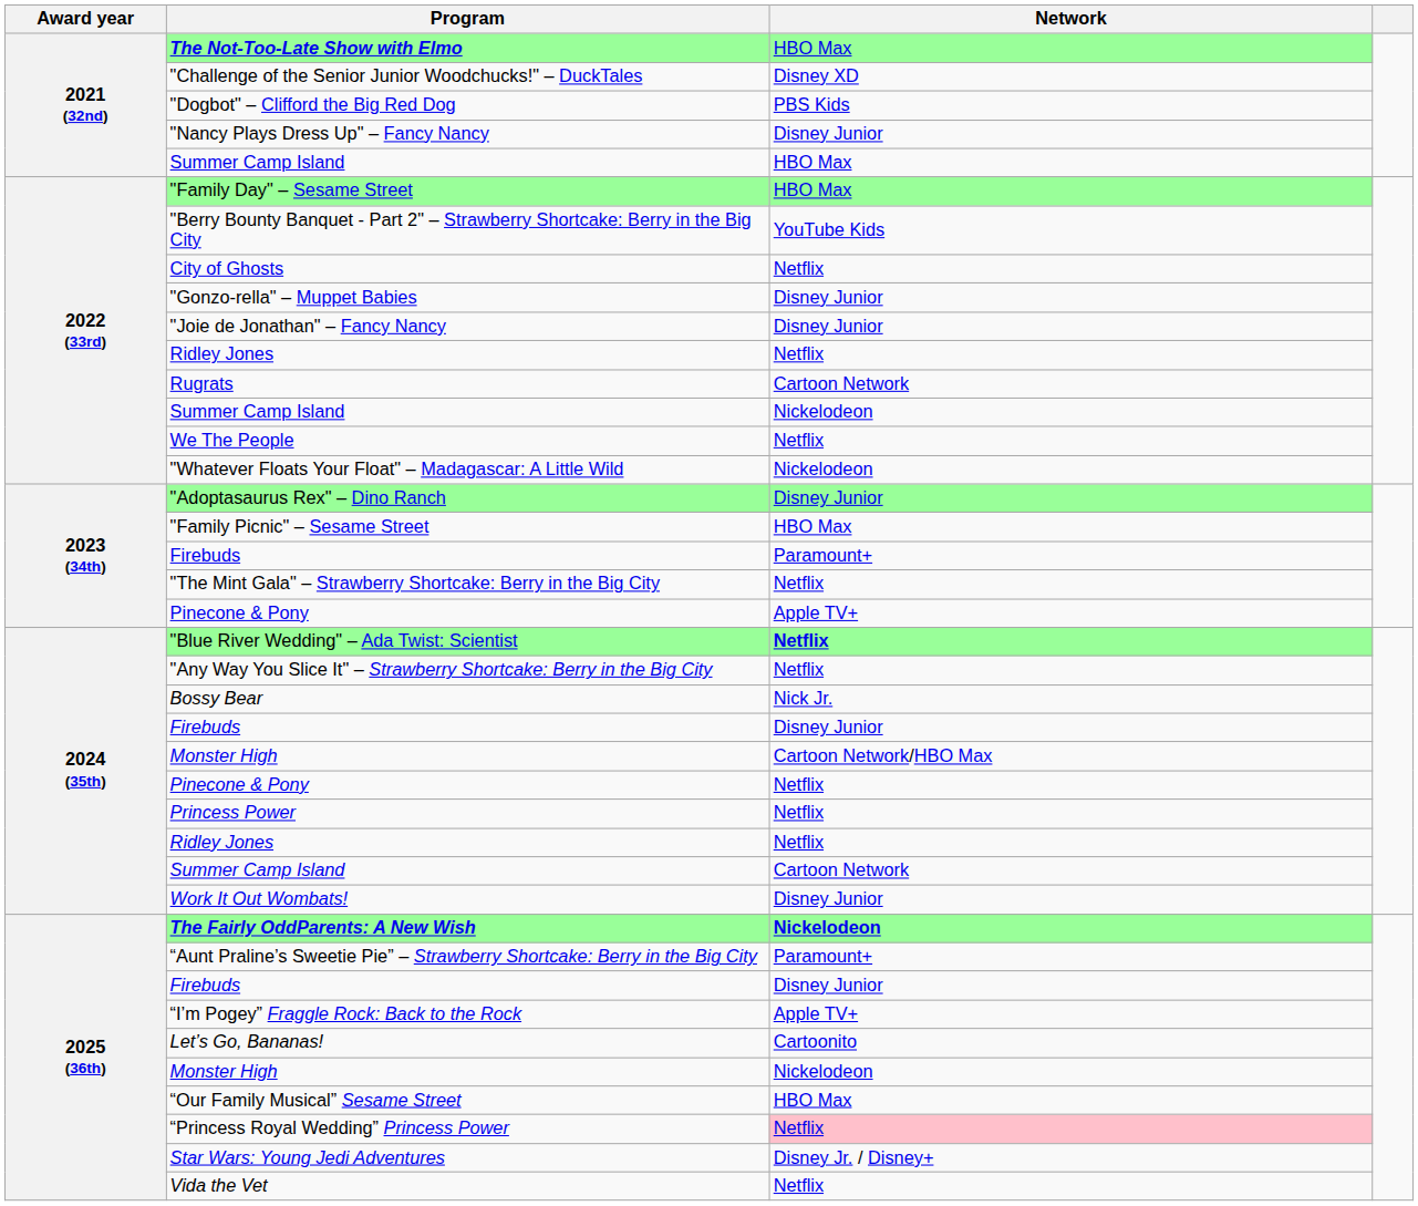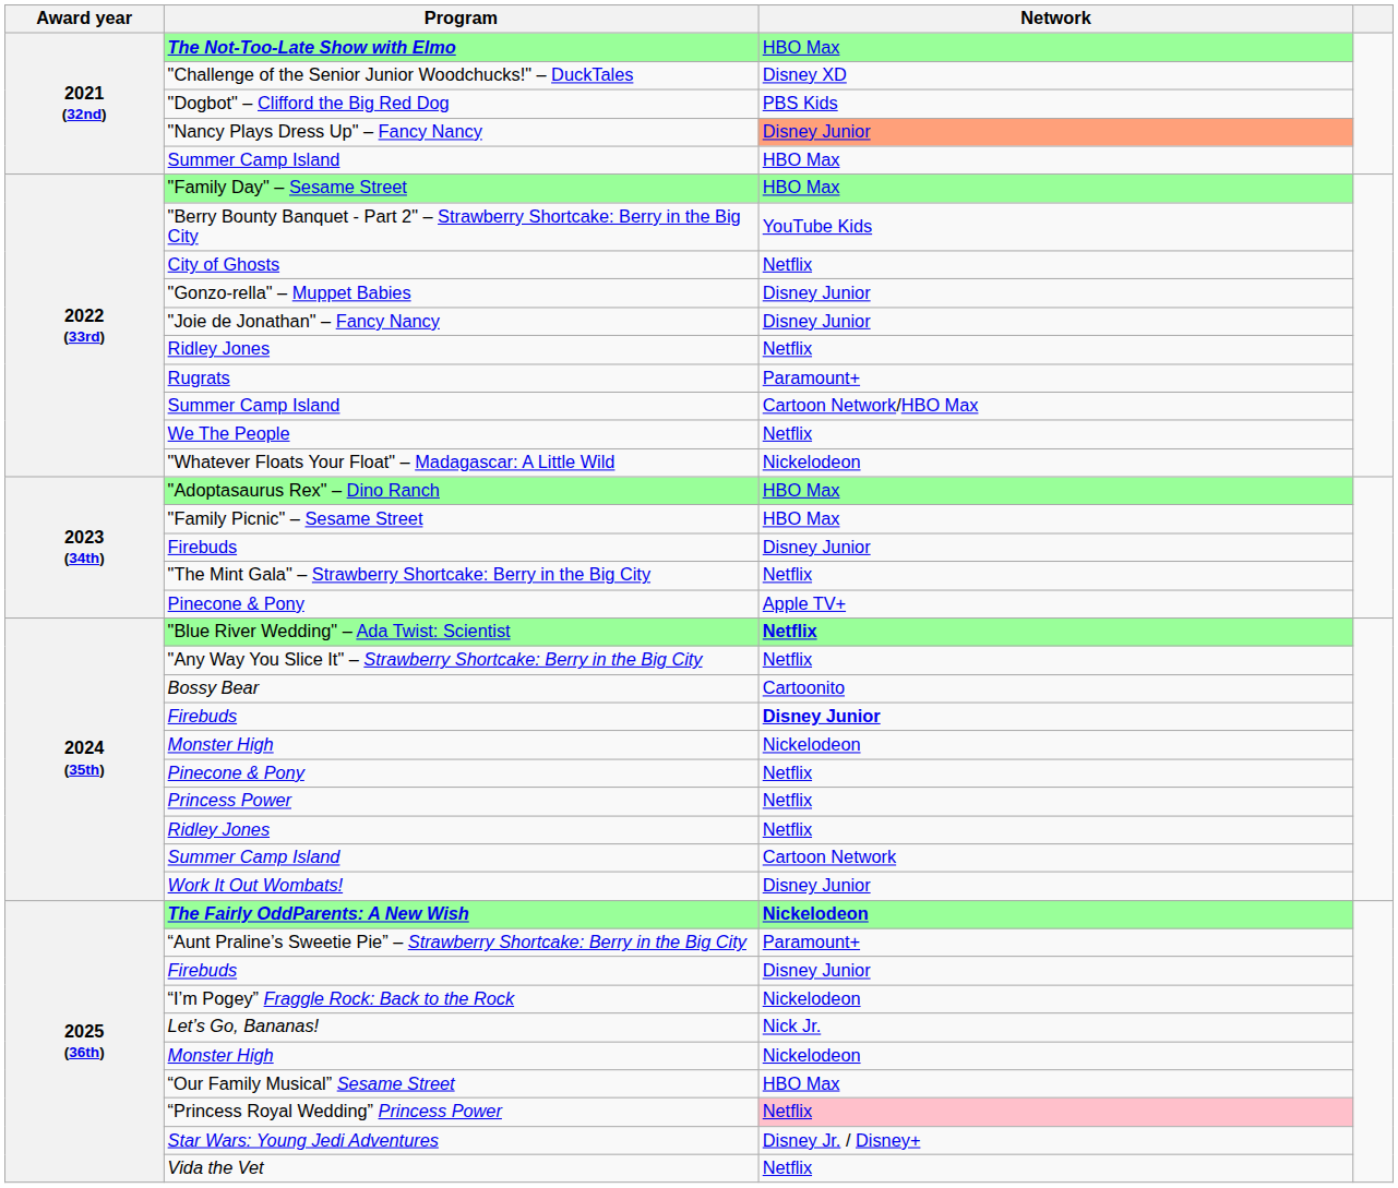"Nancy Plays Dress Up" – Fancy Nancy | Network: no background -> lightsalmon background
Rugrats | Network: Cartoon Network -> Paramount+
2022 (33rd) / Summer Camp Island | Network: Nickelodeon -> Cartoon Network/HBO Max
"Adoptasaurus Rex" – Dino Ranch | Network: Disney Junior -> HBO Max
2023 (34th) / Firebuds | Network: Paramount+ -> Disney Junior
Bossy Bear | Network: Nick Jr. -> Cartoonito
2024 (35th) / Firebuds | Network: normal -> bold
2024 (35th) / Monster High | Network: Cartoon Network/HBO Max -> Nickelodeon
“I’m Pogey” Fraggle Rock: Back to the Rock | Network: Apple TV+ -> Nickelodeon
Let’s Go, Bananas! | Network: Cartoonito -> Nick Jr.
